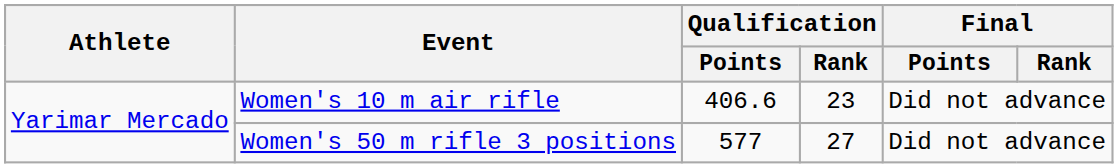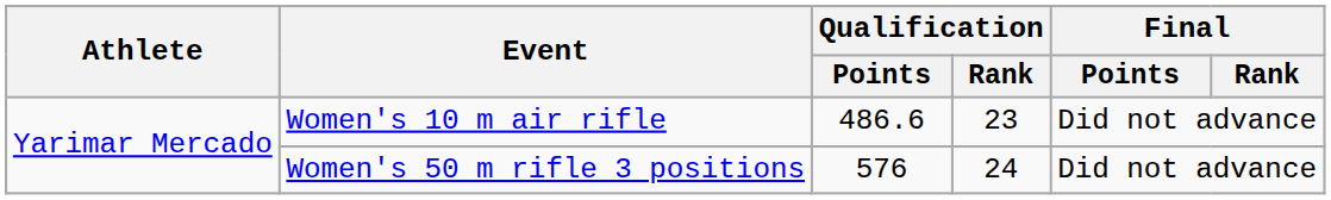Women's 10 m air rifle | Qualification / Points: 406.6 -> 486.6
Women's 50 m rifle 3 positions | Qualification / Points: 577 -> 576
Women's 50 m rifle 3 positions | Qualification / Rank: 27 -> 24
